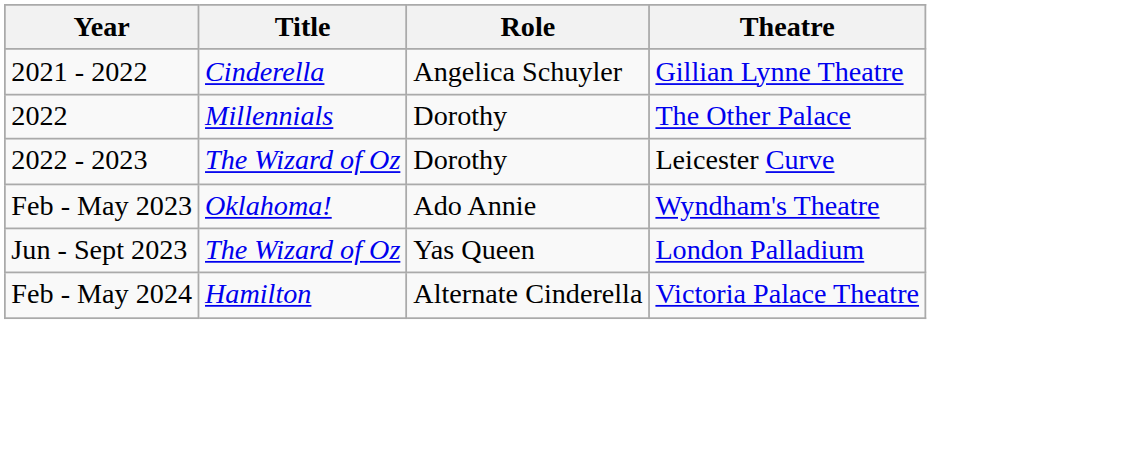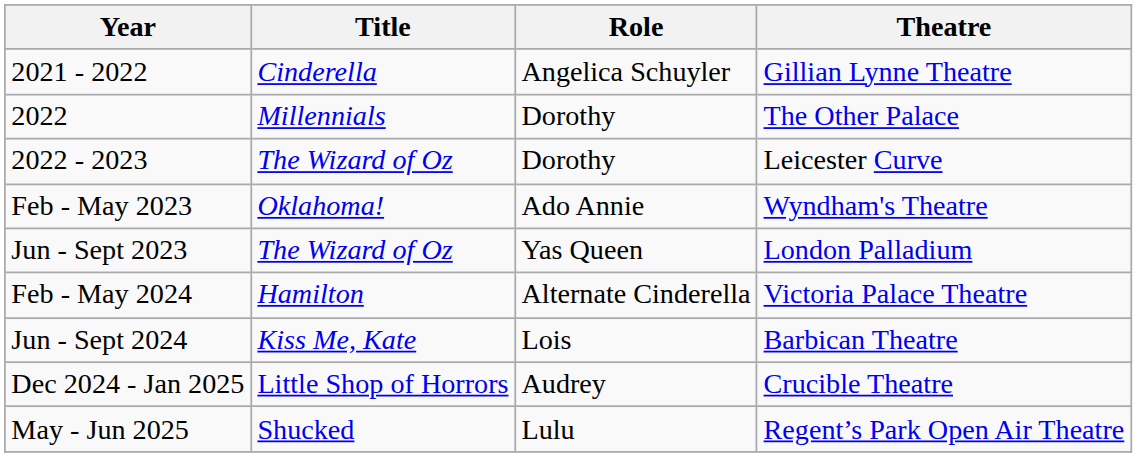+ row: Jun - Sept 2024 | Kiss Me, Kate | Lois | Barbican Theatre
+ row: Dec 2024 - Jan 2025 | Little Shop of Horrors | Audrey | Crucible Theatre
+ row: May - Jun 2025 | Shucked | Lulu | Regent’s Park Open Air Theatre
